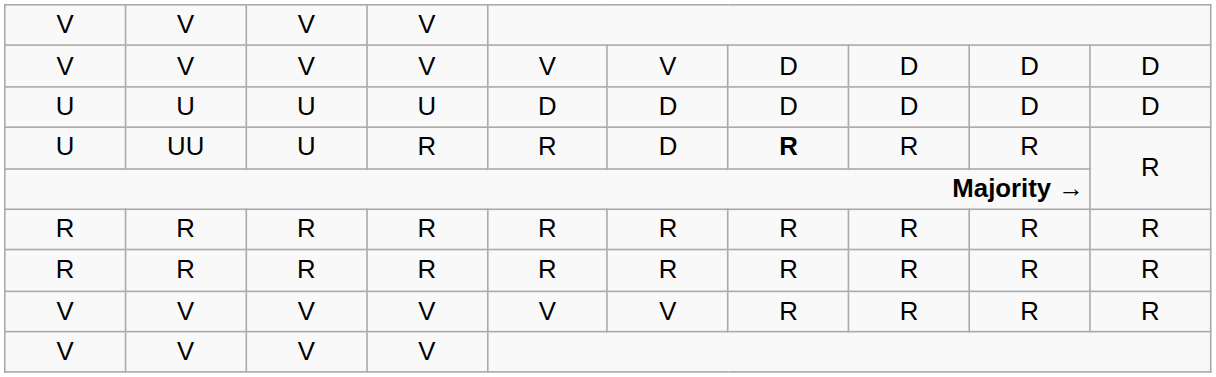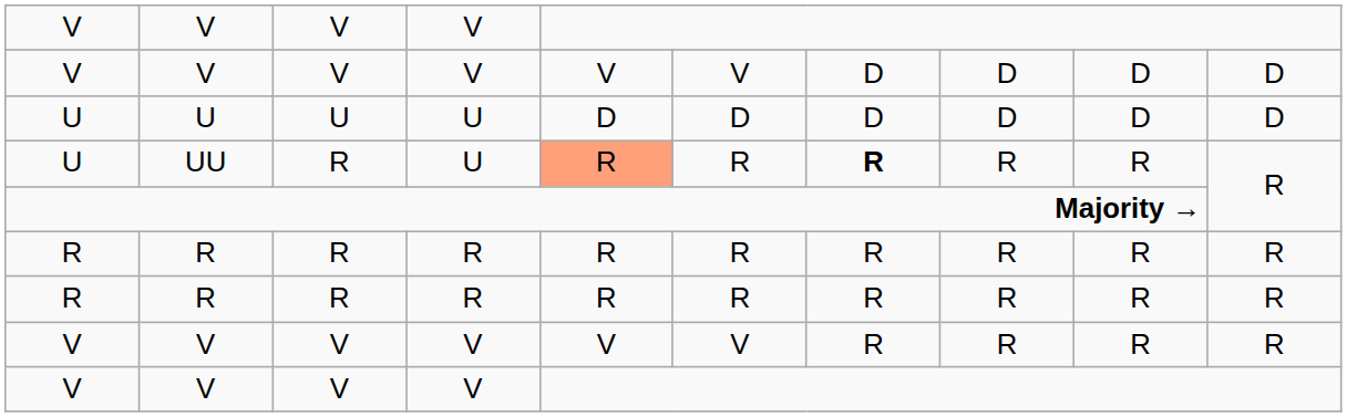UU | column 3: U -> R
UU | column 4: R -> U
UU | column 5: no background -> lightsalmon background
UU | column 6: D -> R
